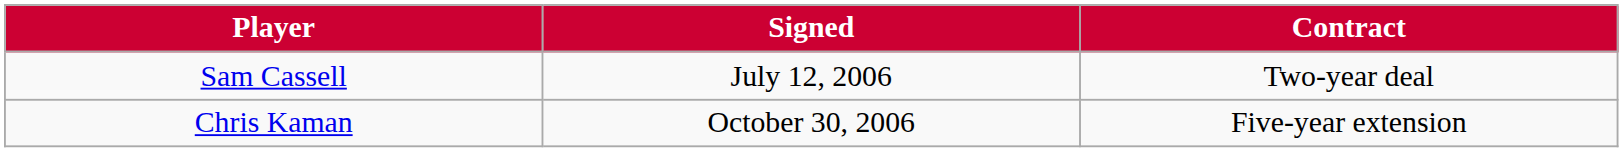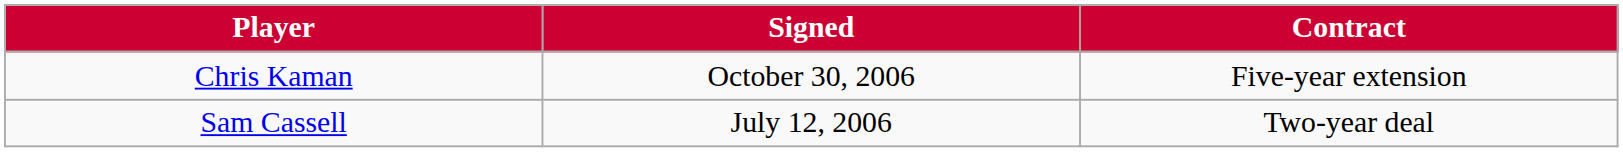rows swapped: Sam Cassell <-> Chris Kaman
